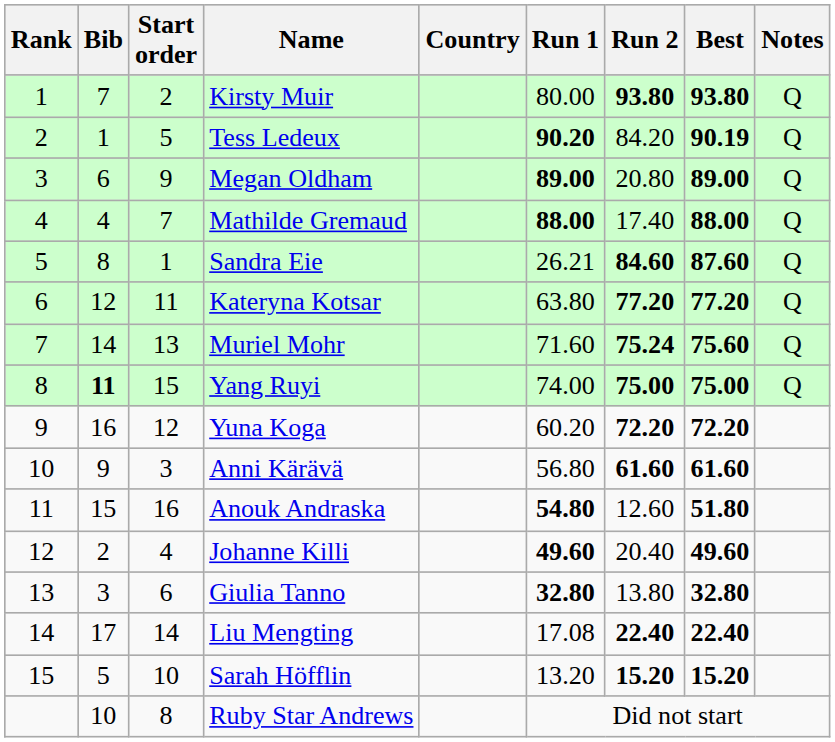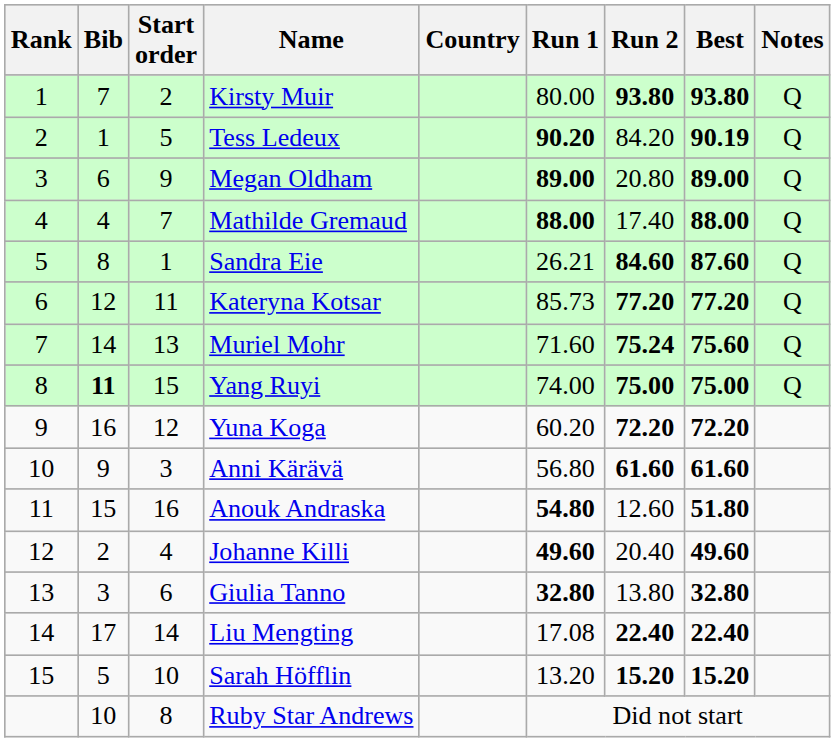Kateryna Kotsar | Run 1: 63.80 -> 85.73
